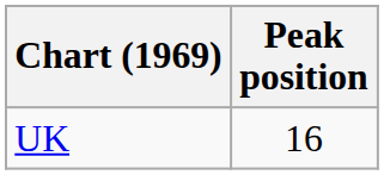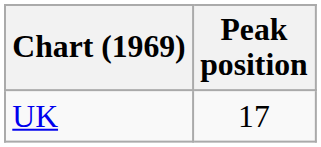UK | Peak position: 16 -> 17
